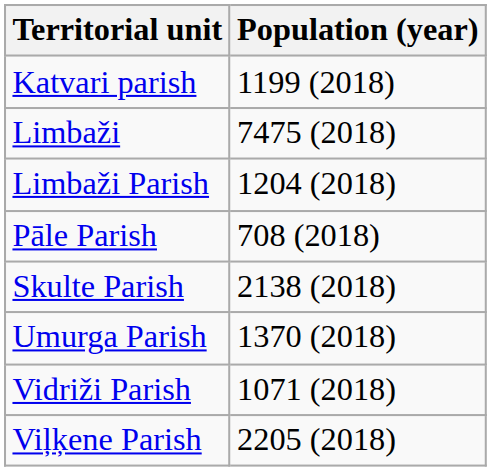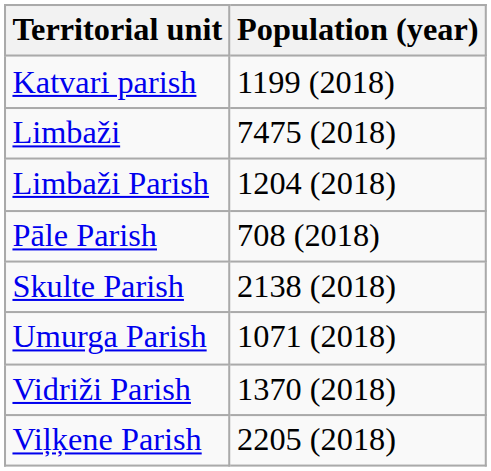Umurga Parish | Population (year): 1370 (2018) -> 1071 (2018)
Vidriži Parish | Population (year): 1071 (2018) -> 1370 (2018)
